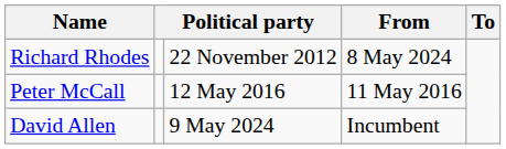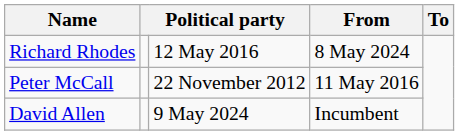Richard Rhodes | column 3: 22 November 2012 -> 12 May 2016
Peter McCall | column 3: 12 May 2016 -> 22 November 2012
